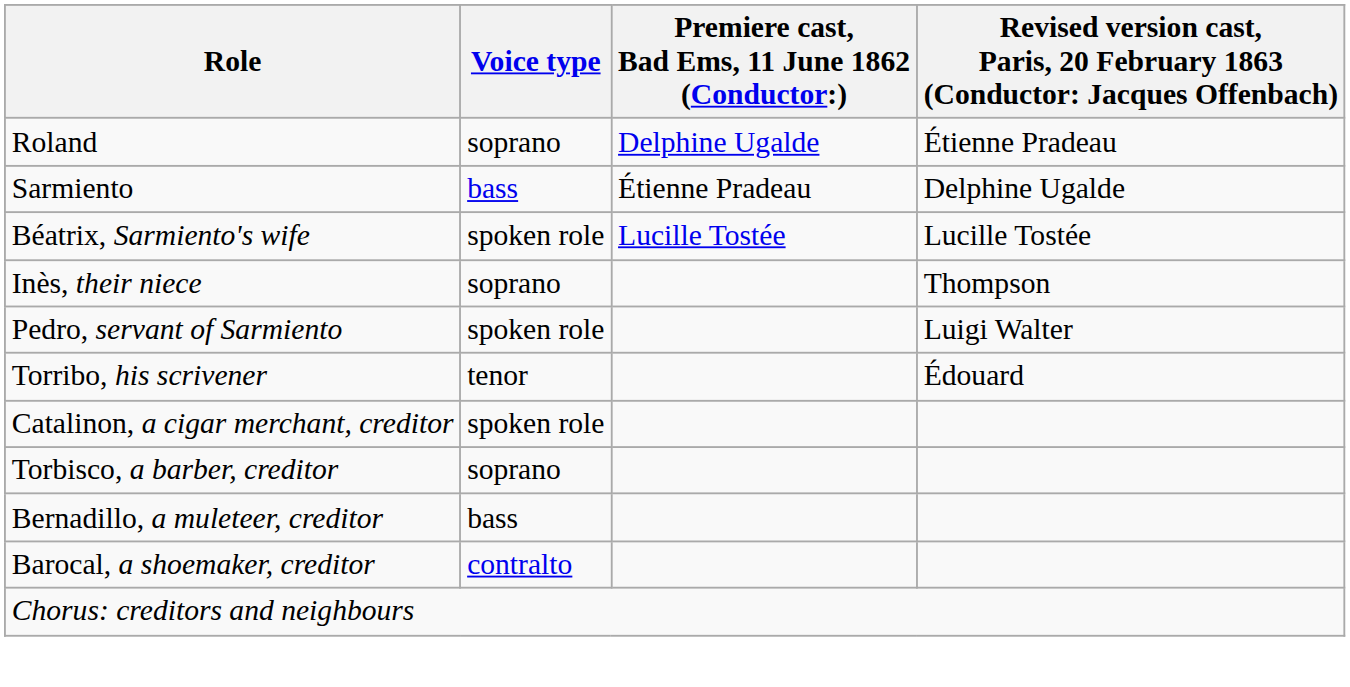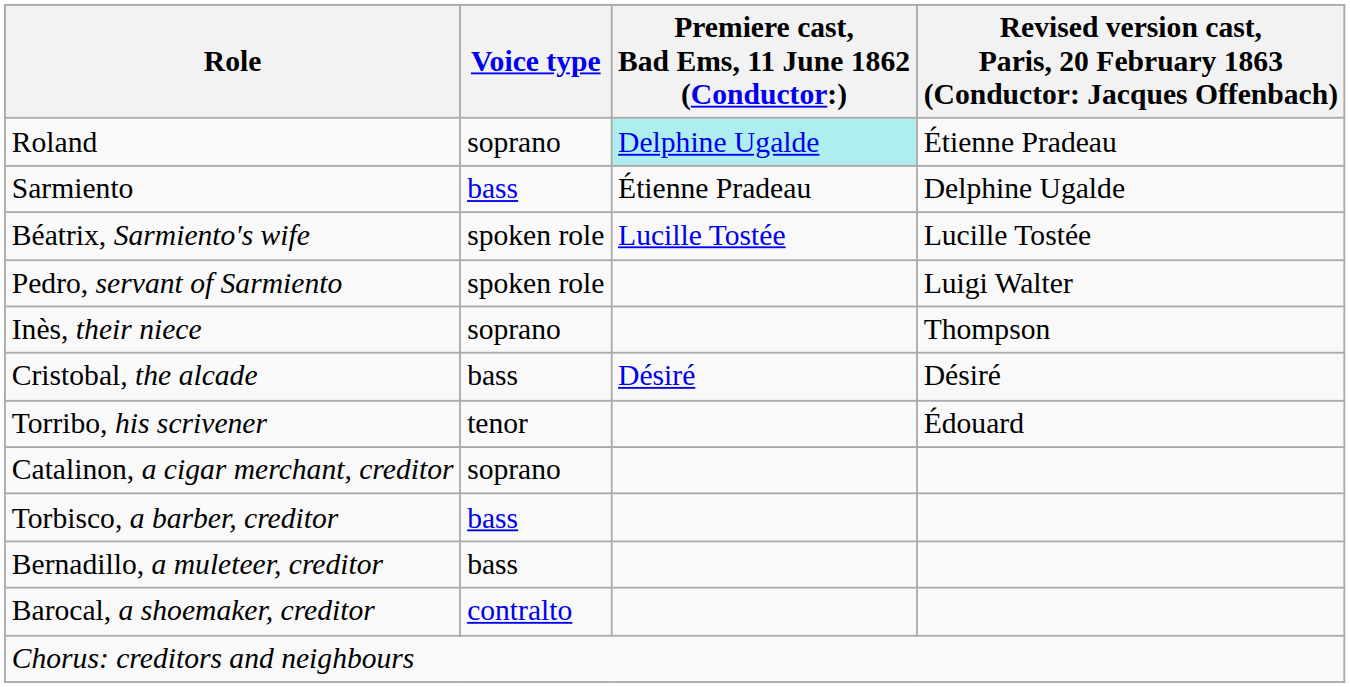Roland | Premiere cast, Bad Ems, 11 June 1862 (Conductor:): no background -> paleturquoise background
rows swapped: Inès, their niece <-> Pedro, servant of Sarmiento
+ row: Cristobal, the alcade | bass | Désiré | Désiré
Catalinon, a cigar merchant, creditor | Voice type: spoken role -> soprano
Torbisco, a barber, creditor | Voice type: soprano -> bass
